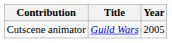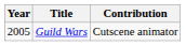columns swapped: Year <-> Contribution
